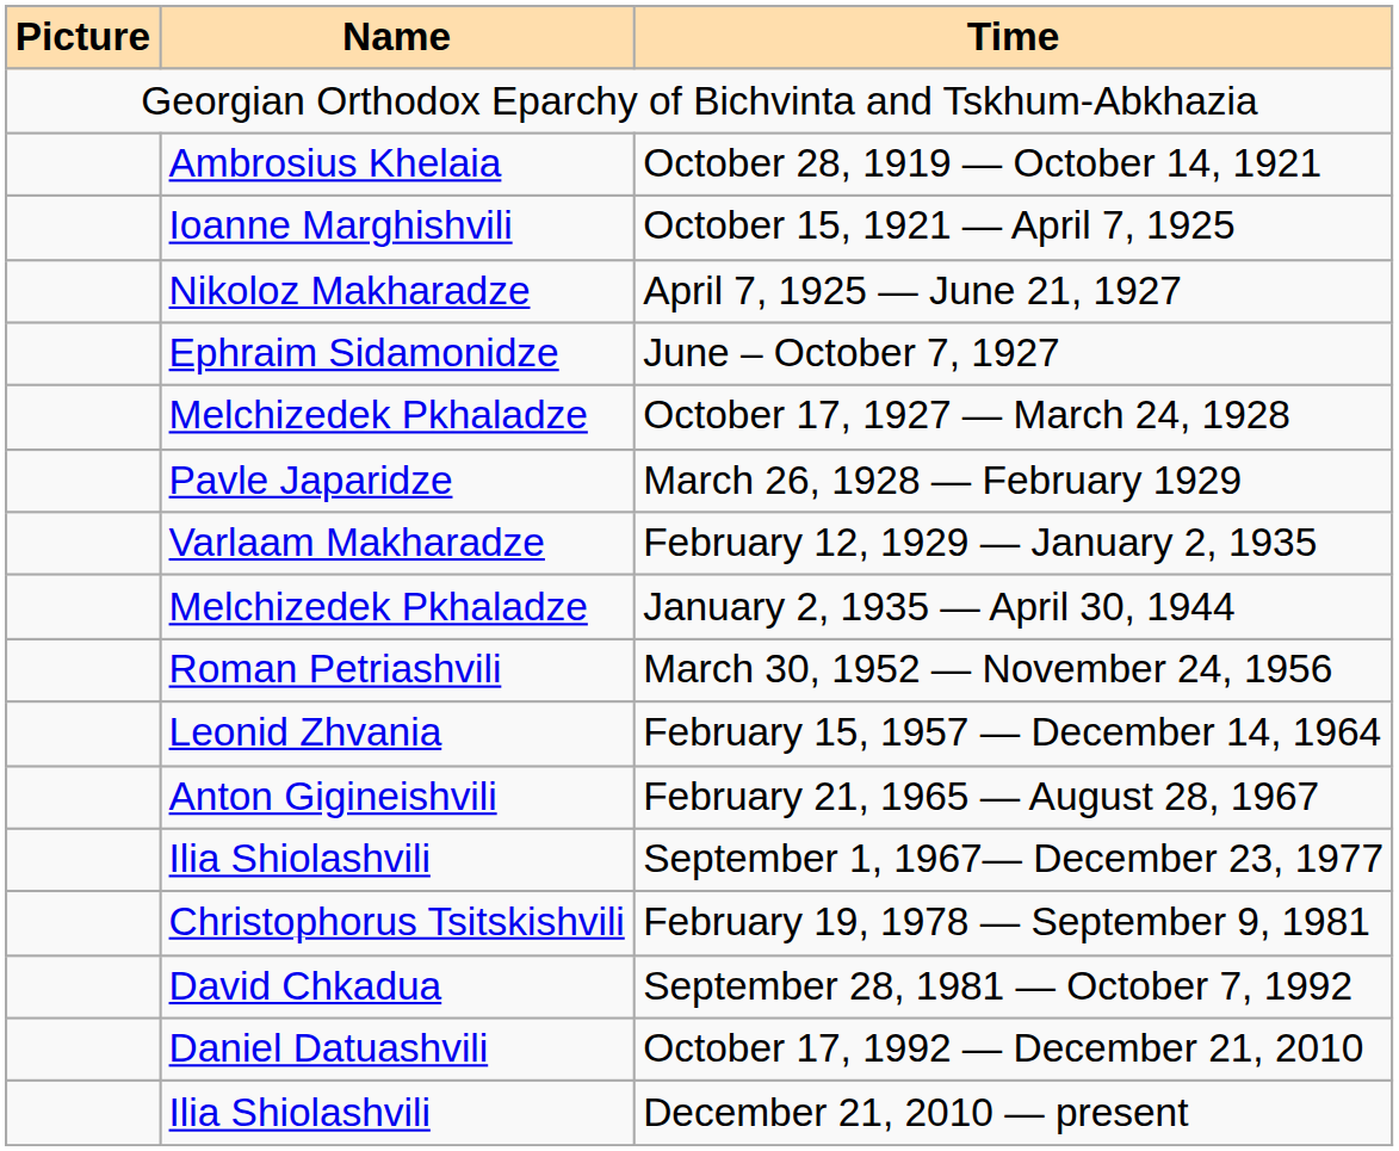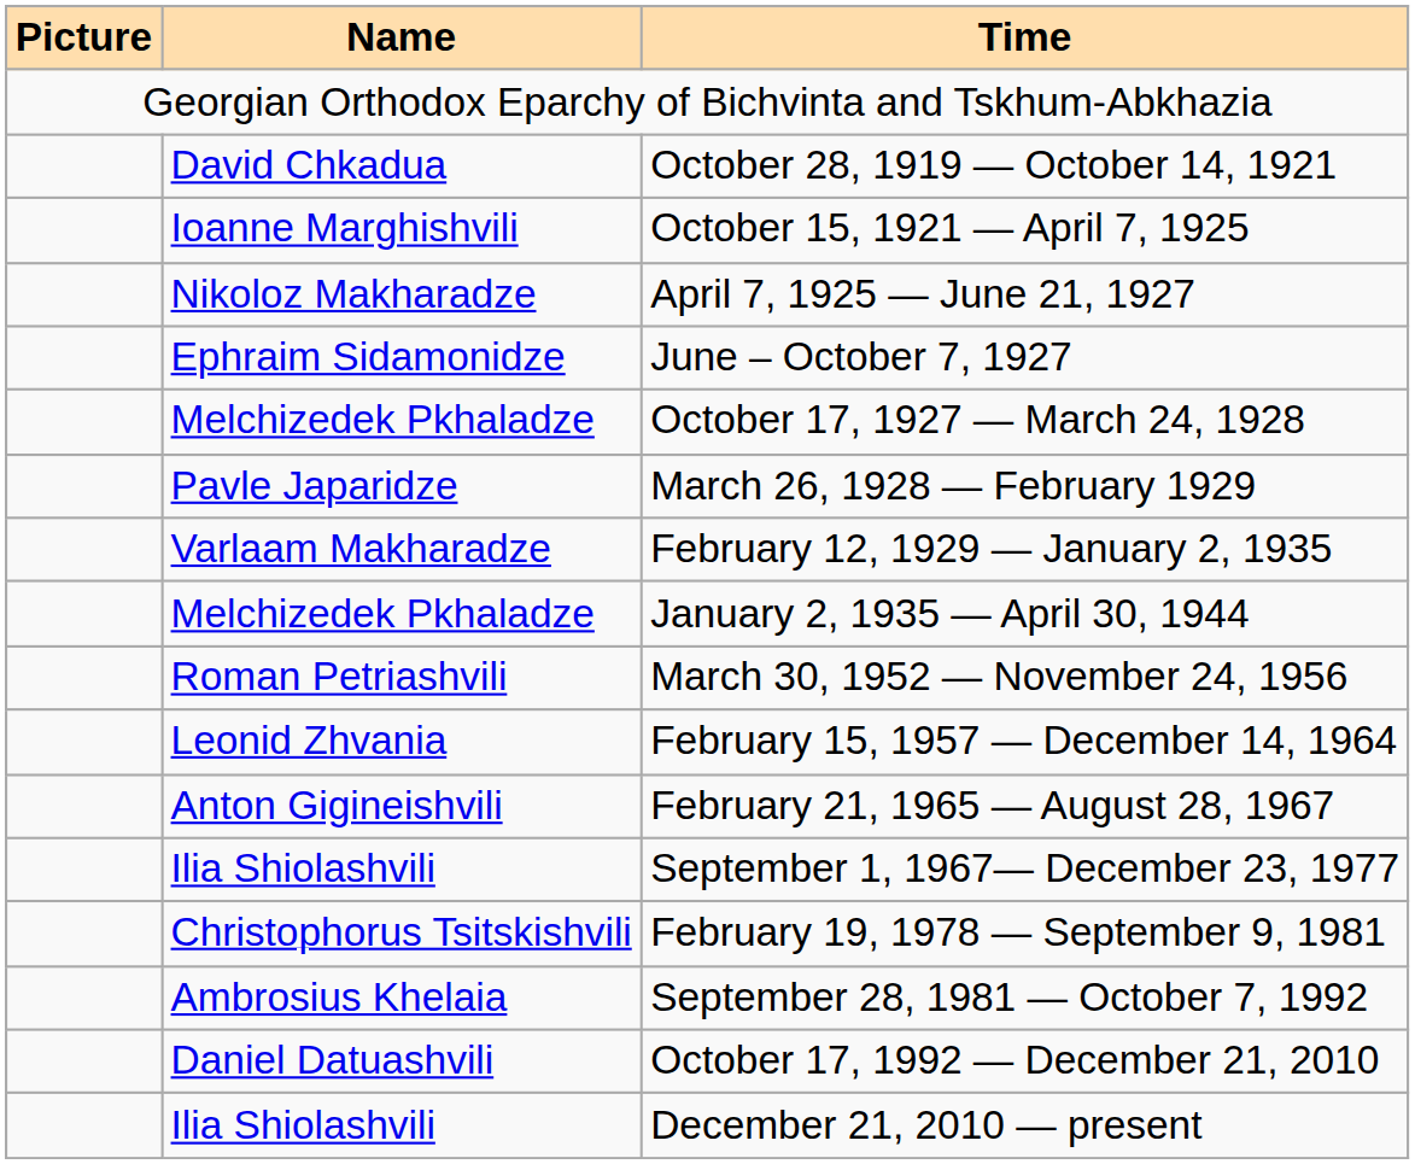October 28, 1919 — October 14, 1921 | Name: Ambrosius Khelaia -> David Chkadua
September 28, 1981 — October 7, 1992 | Name: David Chkadua -> Ambrosius Khelaia
